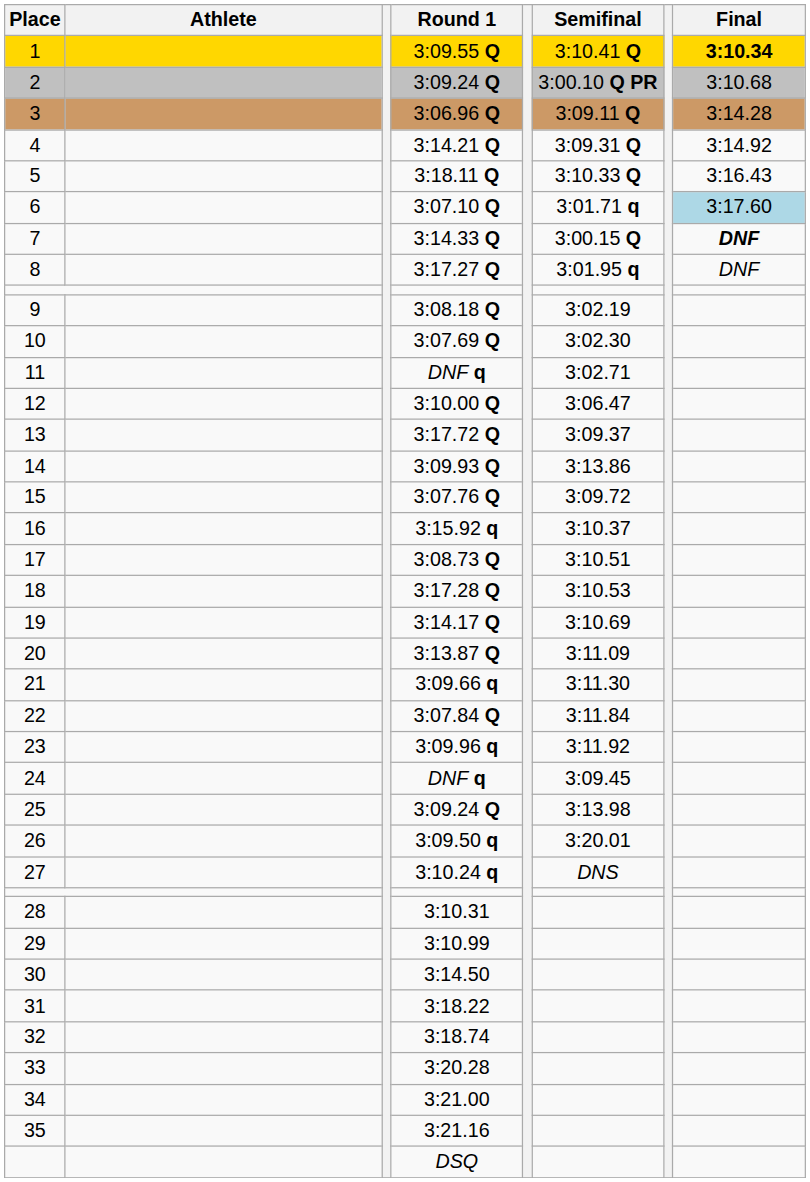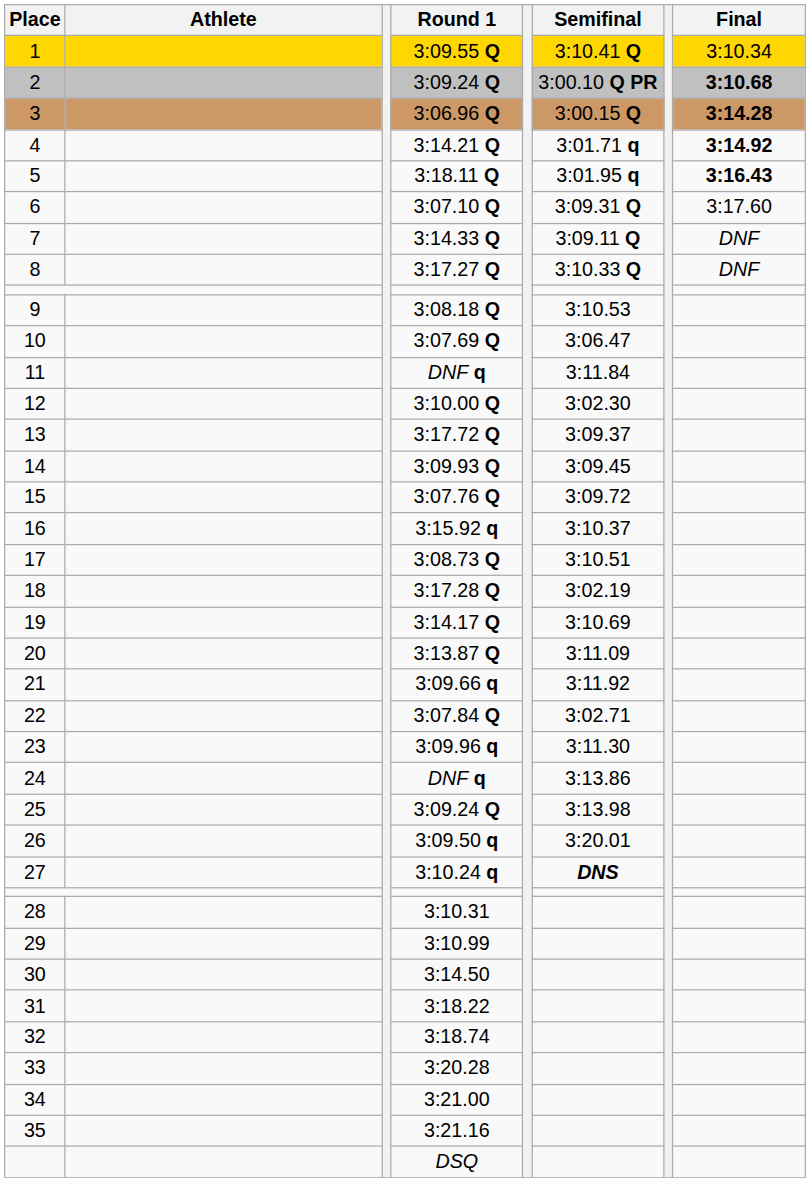1 | Final: bold -> normal
2 | Final: normal -> bold
3 | Semifinal: 3:09.11 Q -> 3:00.15 Q
3 | Final: normal -> bold
4 | Semifinal: 3:09.31 Q -> 3:01.71 q
4 | Final: normal -> bold
5 | Semifinal: 3:10.33 Q -> 3:01.95 q
5 | Final: normal -> bold
6 | Semifinal: 3:01.71 q -> 3:09.31 Q
6 | Final: lightblue background -> no background
7 | Semifinal: 3:00.15 Q -> 3:09.11 Q
7 | Final: bold -> normal
8 | Semifinal: 3:01.95 q -> 3:10.33 Q
9 | Semifinal: 3:02.19 -> 3:10.53
10 | Semifinal: 3:02.30 -> 3:06.47
11 | Semifinal: 3:02.71 -> 3:11.84
12 | Semifinal: 3:06.47 -> 3:02.30
14 | Semifinal: 3:13.86 -> 3:09.45
18 | Semifinal: 3:10.53 -> 3:02.19
21 | Semifinal: 3:11.30 -> 3:11.92
22 | Semifinal: 3:11.84 -> 3:02.71
23 | Semifinal: 3:11.92 -> 3:11.30
24 | Semifinal: 3:09.45 -> 3:13.86
27 | Semifinal: normal -> bold
